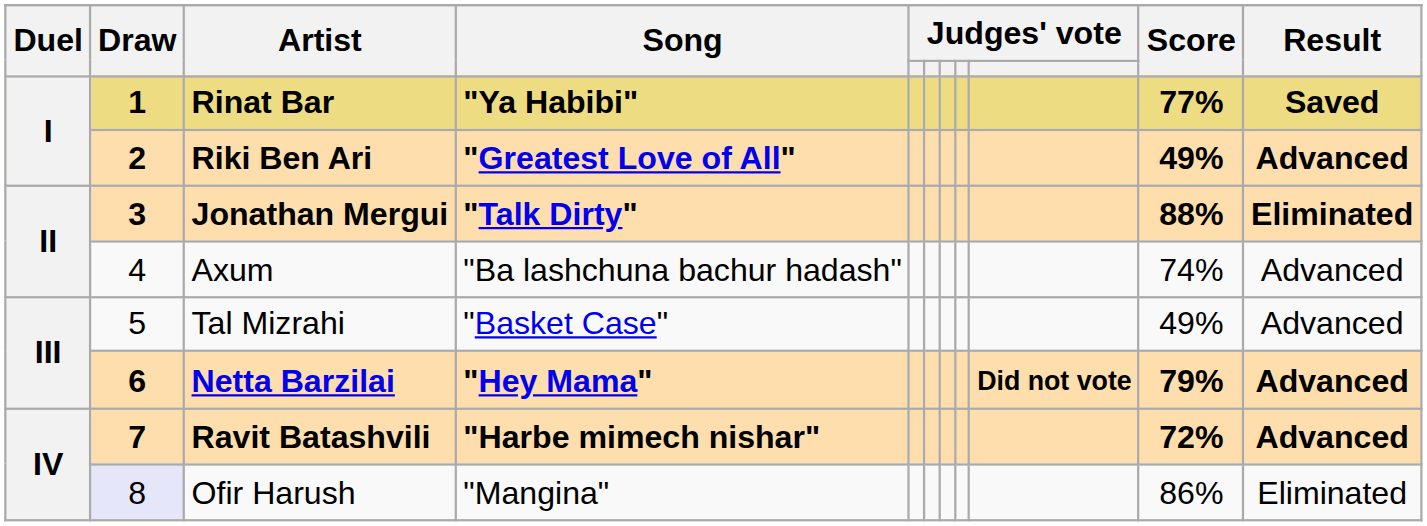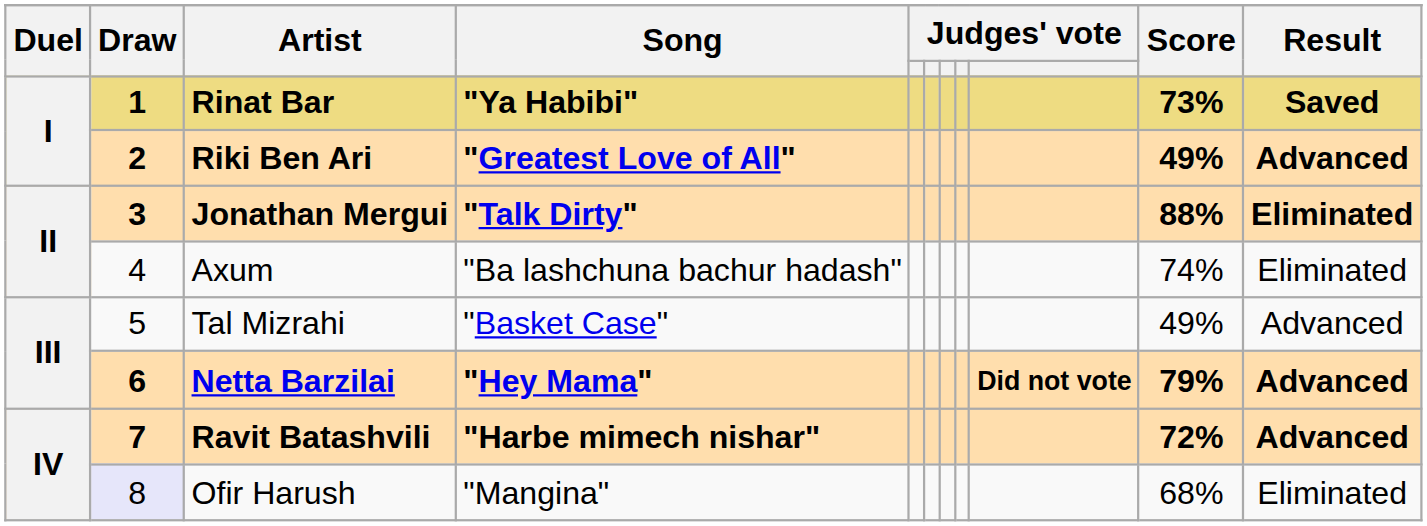Rinat Bar | Score: 77% -> 73%
Axum | Result: Advanced -> Eliminated
Ofir Harush | Score: 86% -> 68%
